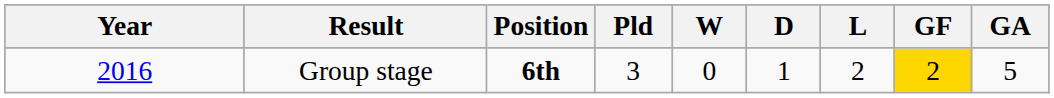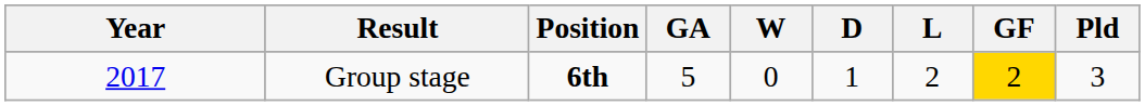columns swapped: Pld <-> GA
Group stage | Year: 2016 -> 2017
